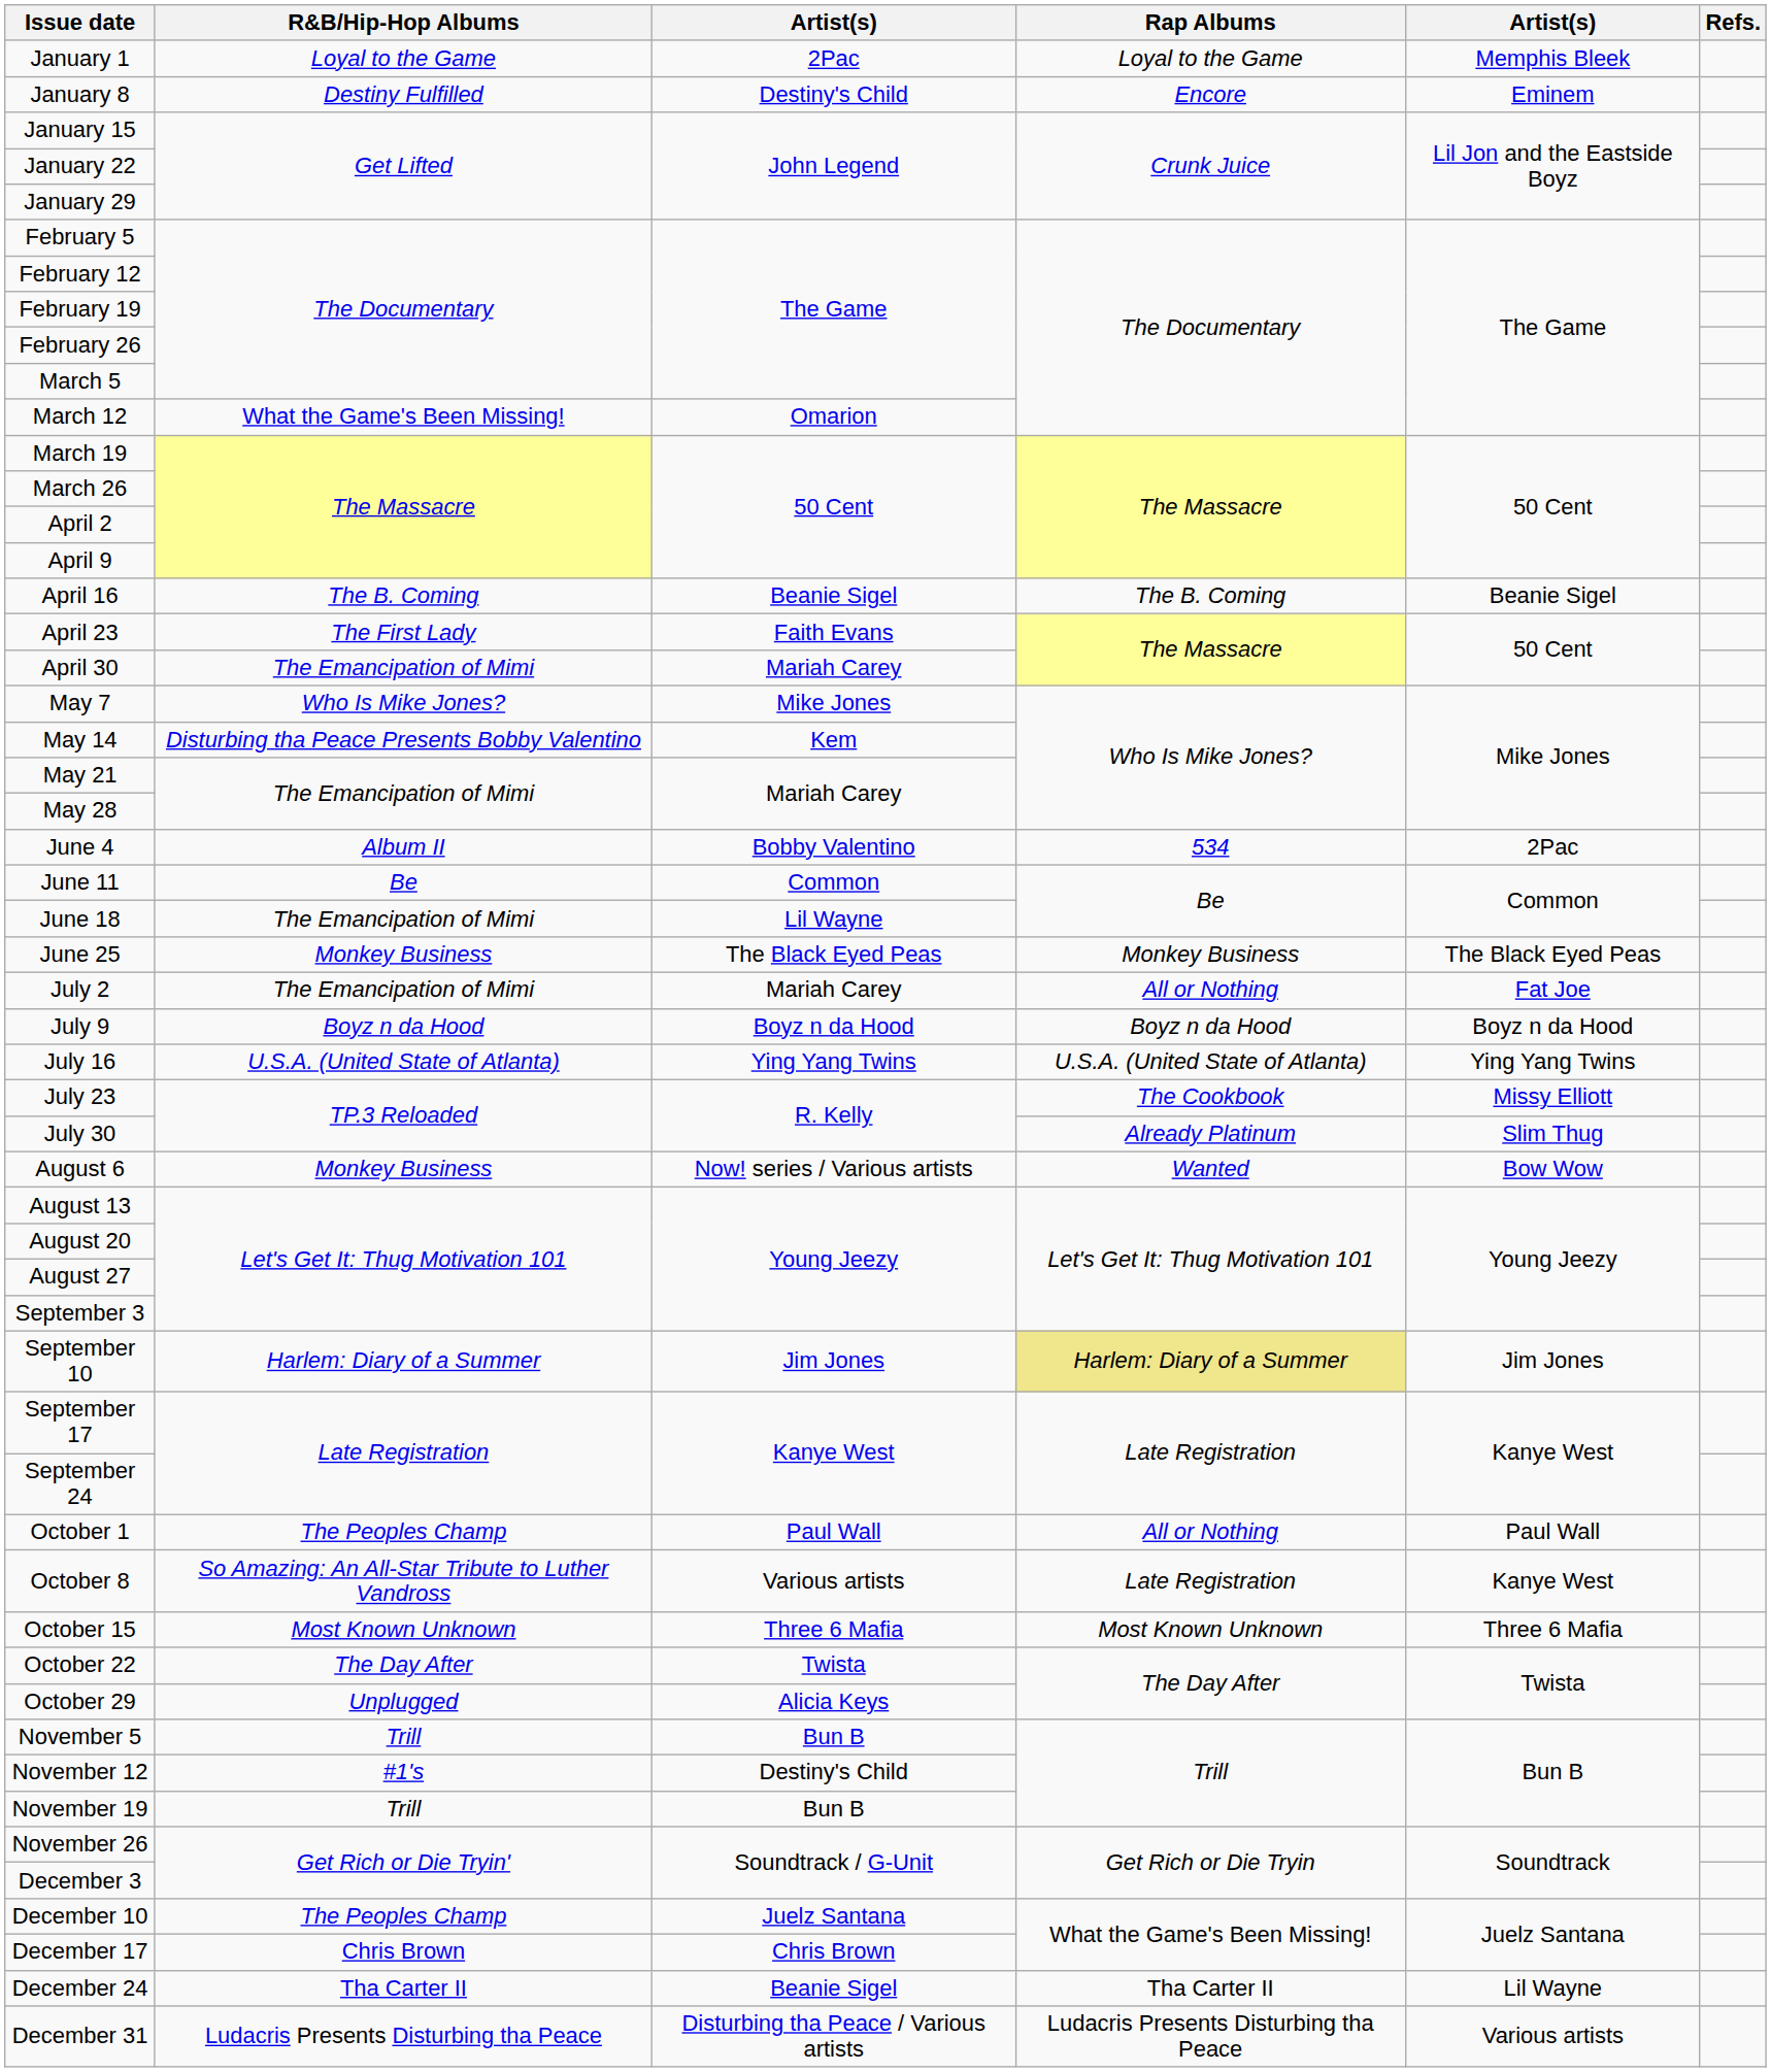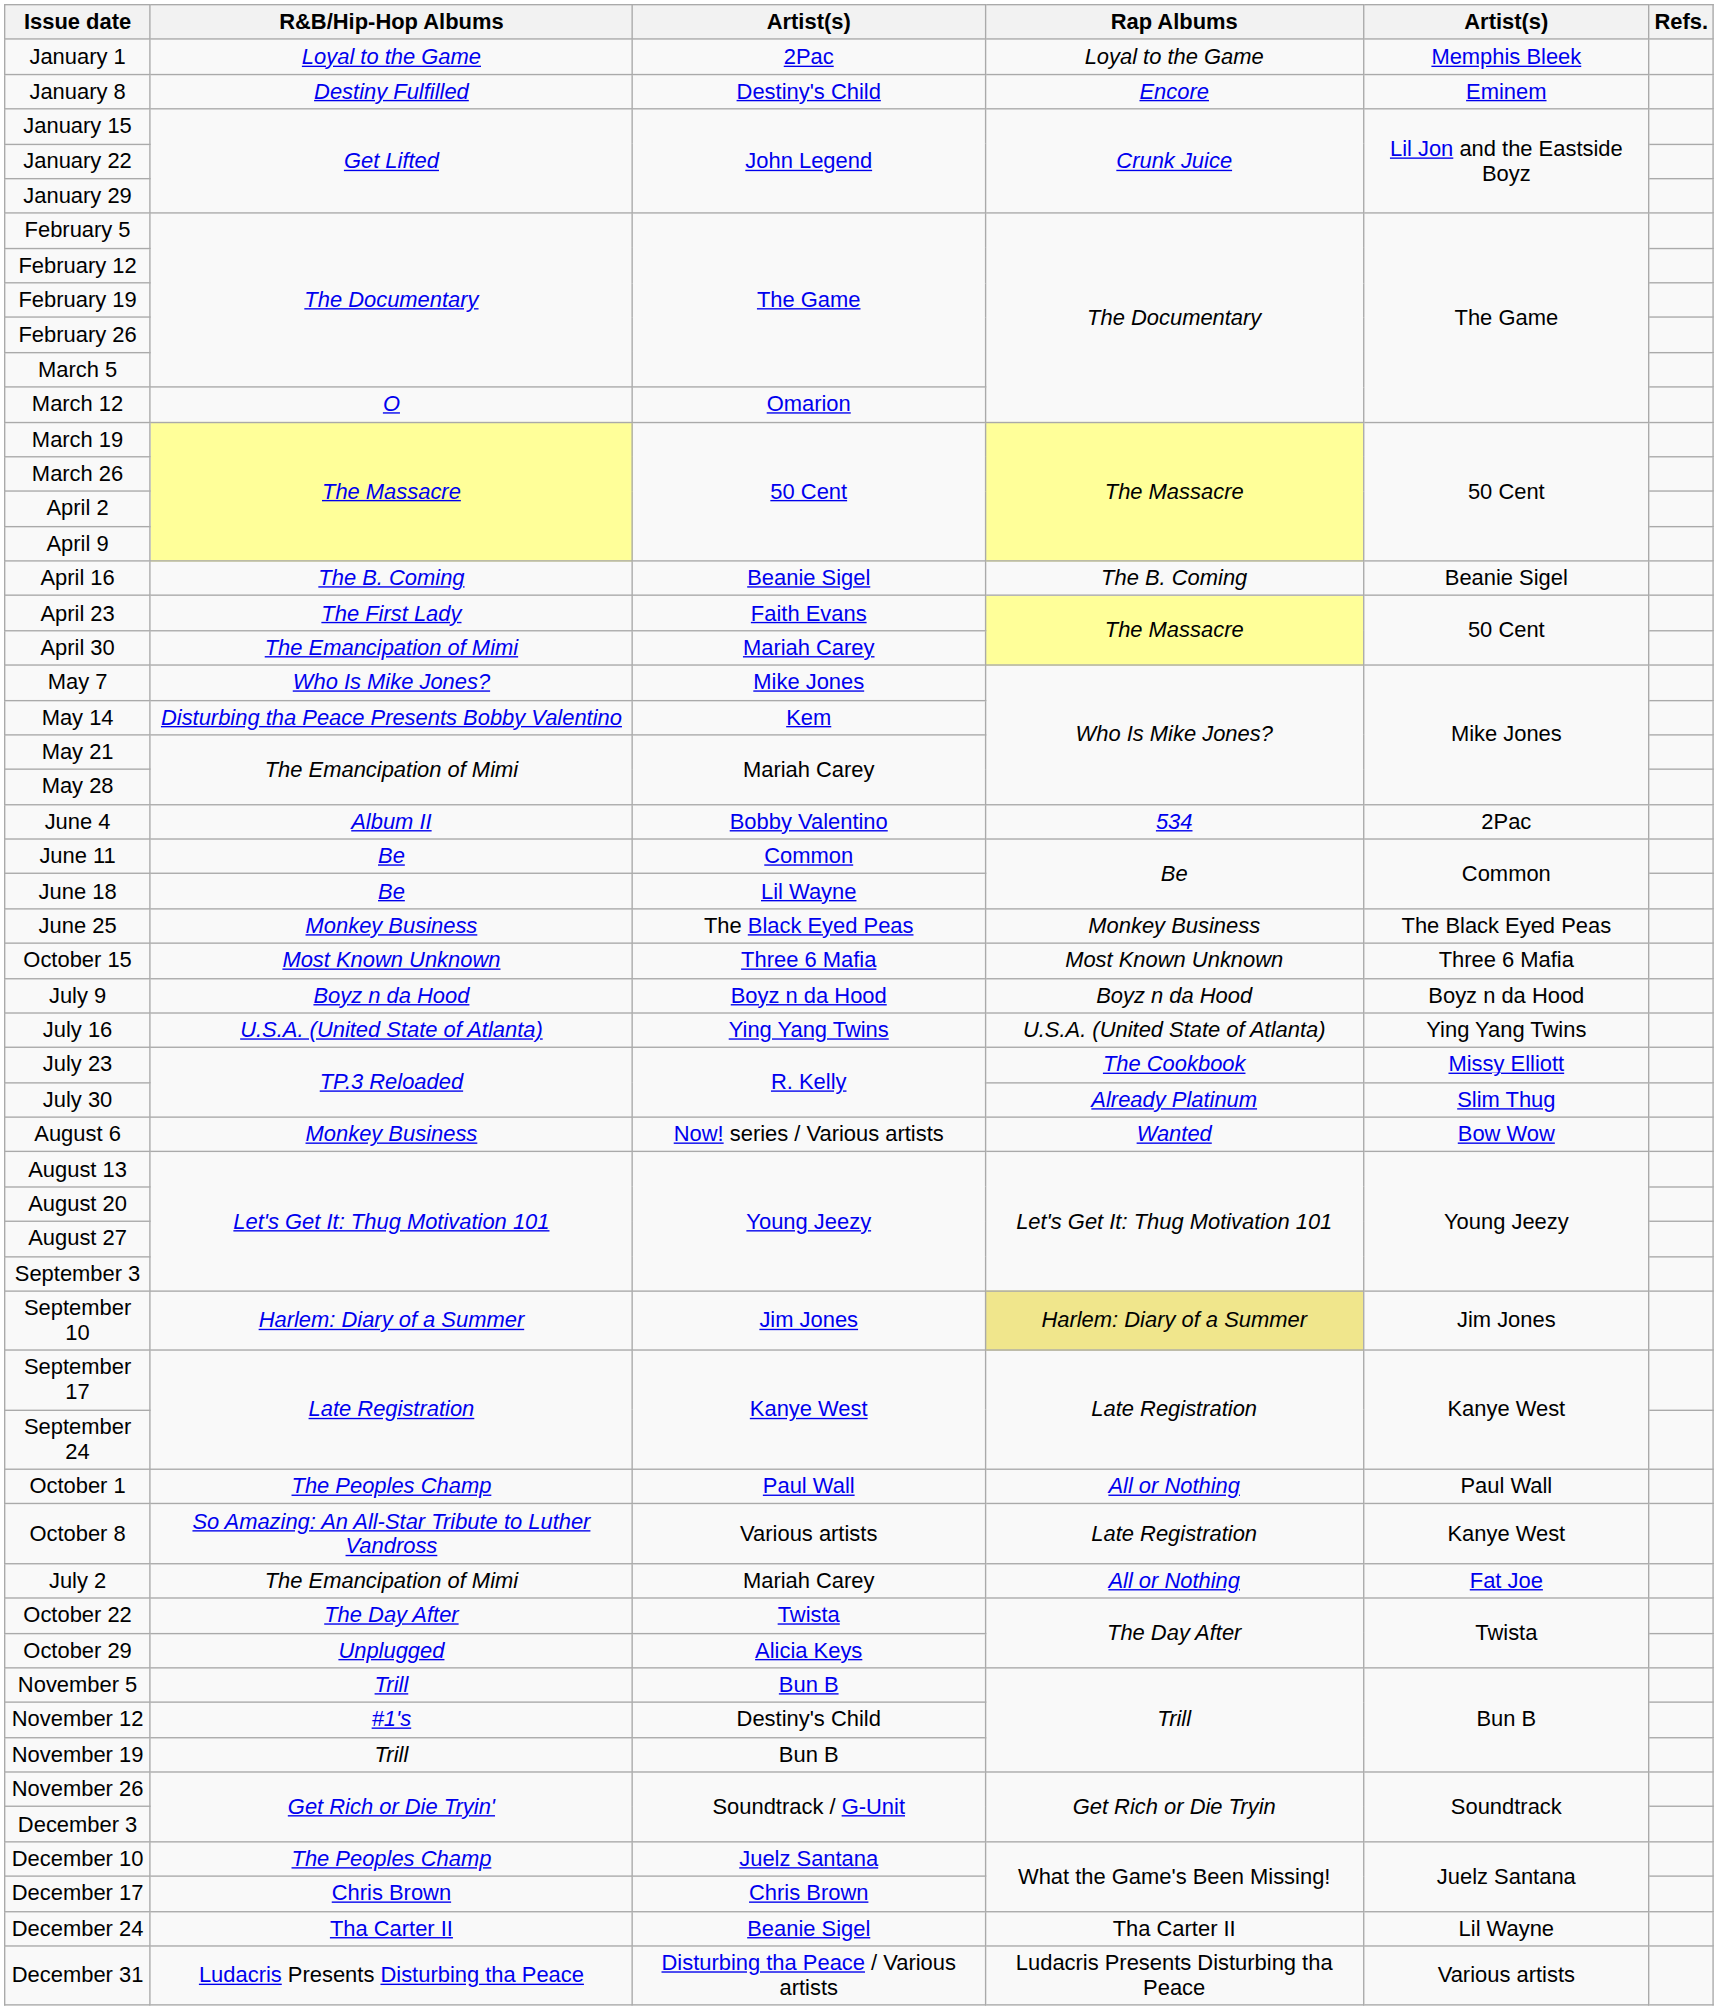March 12 | R&B/Hip-Hop Albums: What the Game's Been Missing! -> O
June 18 | R&B/Hip-Hop Albums: The Emancipation of Mimi -> Be
rows swapped: July 2 <-> October 15
